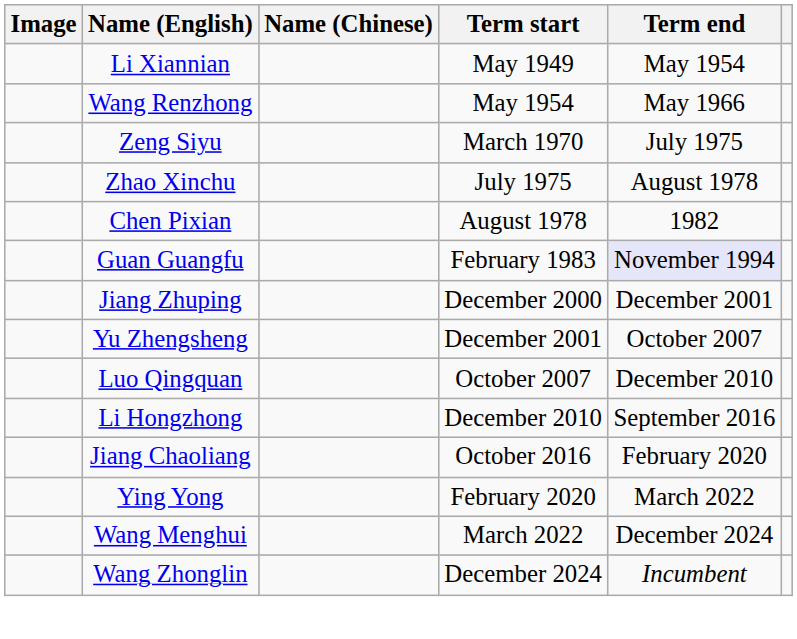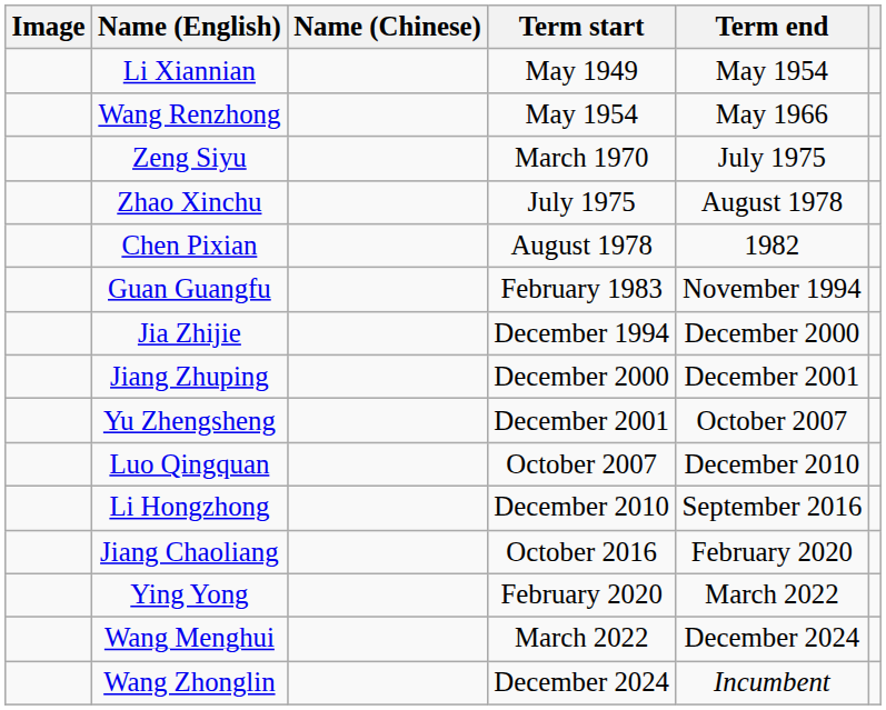Guan Guangfu | Term end: lavender background -> no background
+ row: Jia Zhijie | December 1994 | December 2000
